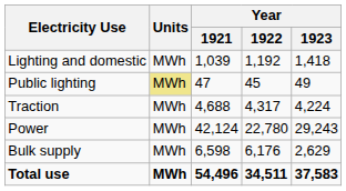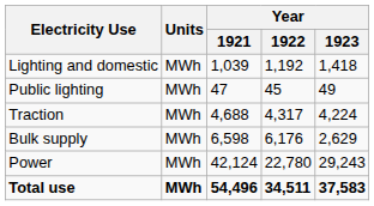Public lighting | Units: khaki background -> no background
rows swapped: Power <-> Bulk supply
